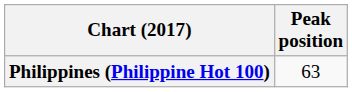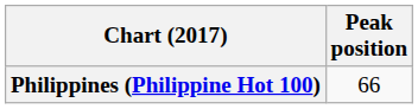Philippines (Philippine Hot 100) | Peak position: 63 -> 66
